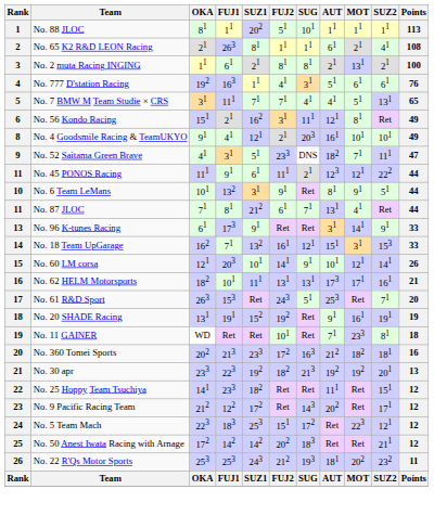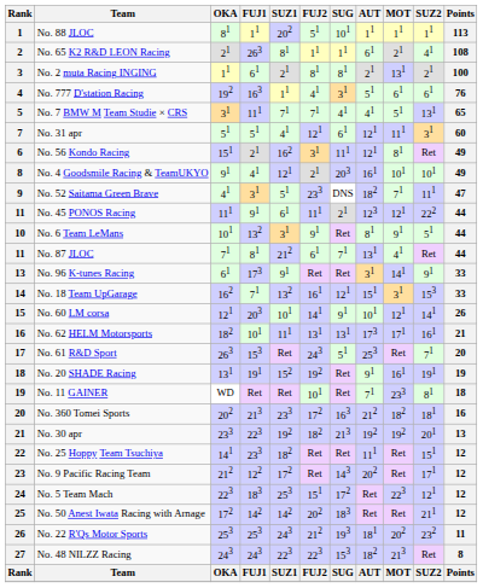+ row: 7 | No. 31 apr | 51 | 51 | 41 | 121 | 61 | 121 | 111 | 31 | 60
+ row: 27 | No. 48 NILZZ Racing | 243 | 243 | 223 | 223 | 153 | 182 | 213 | Ret | 8
